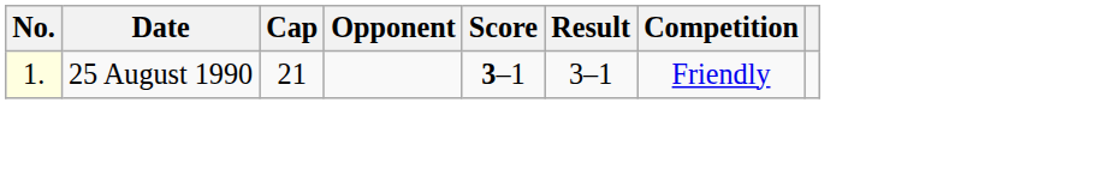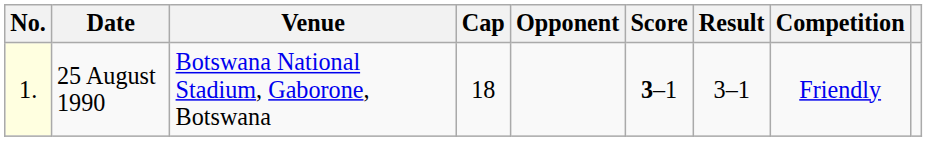+ column: Venue | Botswana National Stadium, Gaborone, Botswana
25 August 1990 | Cap: 21 -> 18
